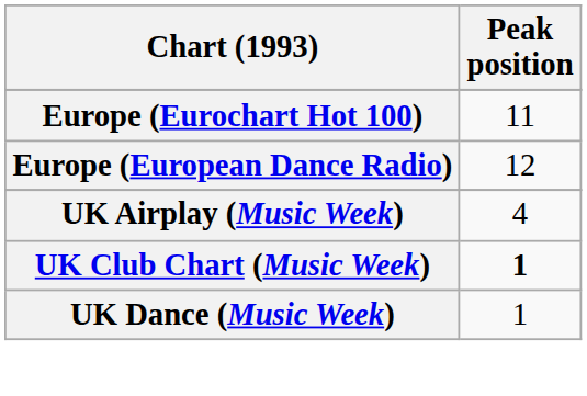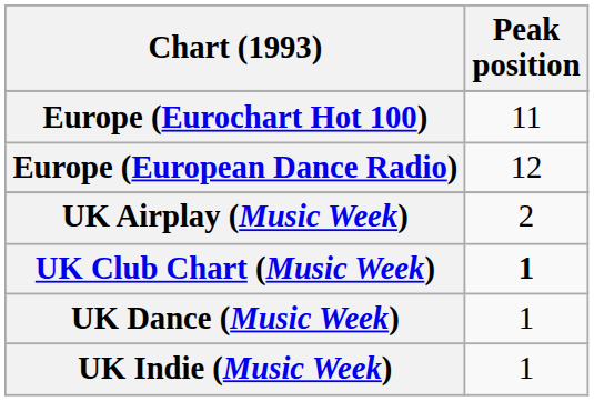UK Airplay (Music Week) | Peak position: 4 -> 2
+ row: UK Indie (Music Week) | 1
